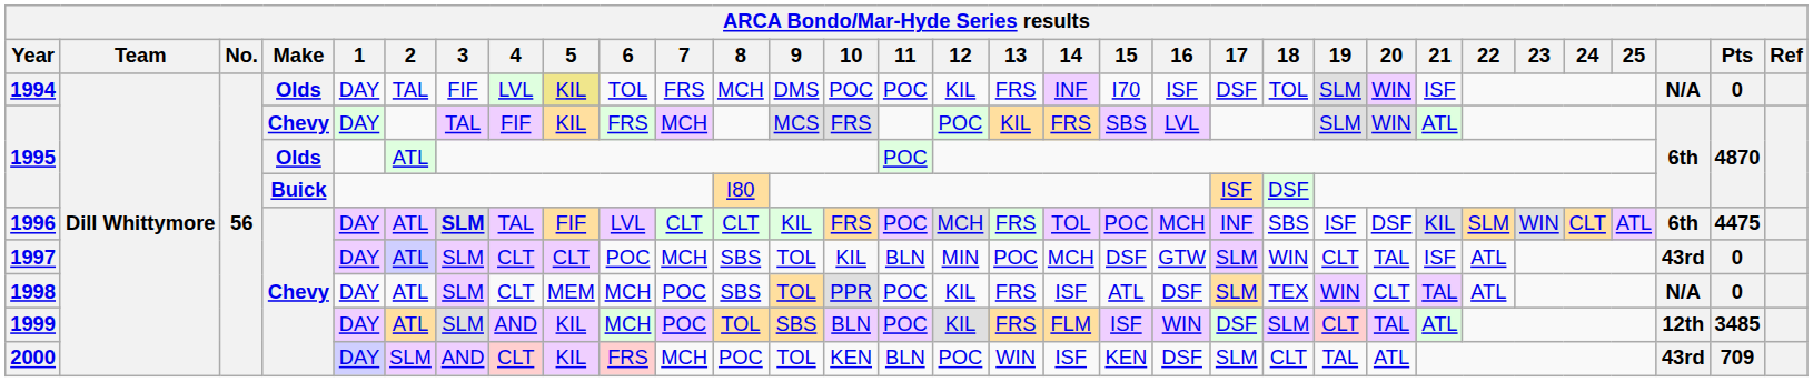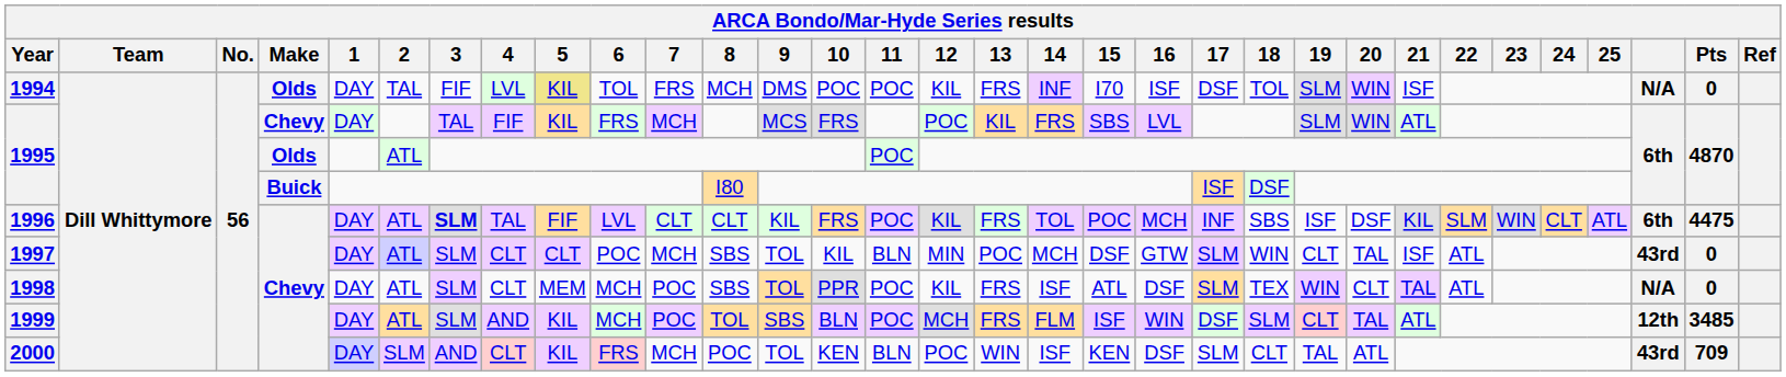1996 | 12: MCH -> KIL
1999 | 12: KIL -> MCH
